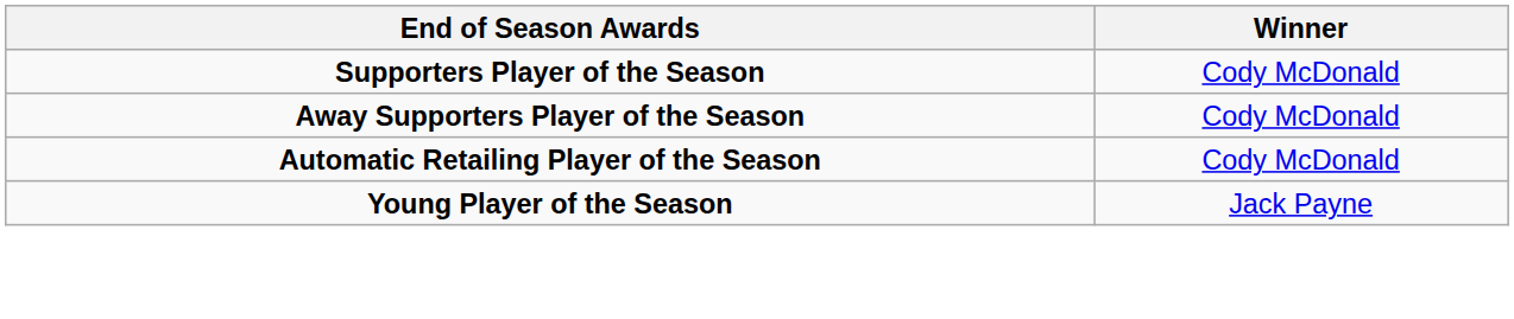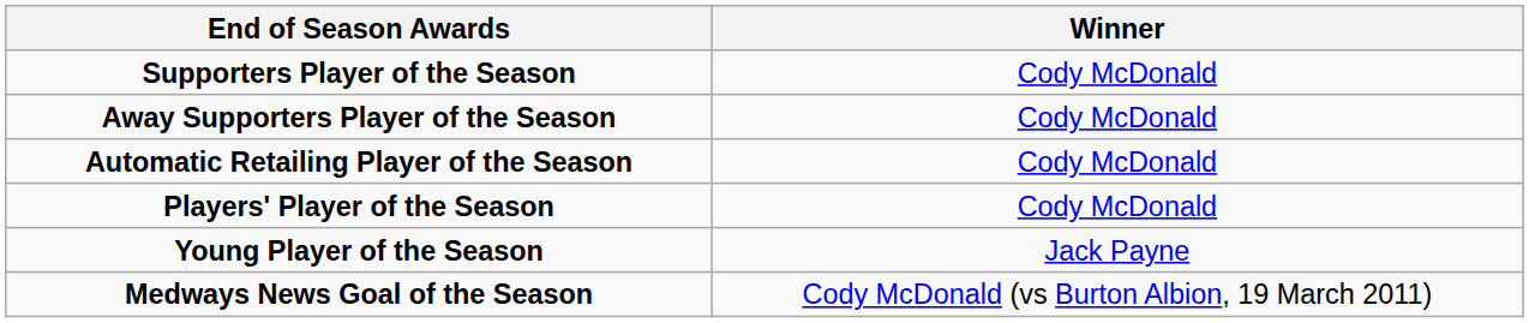+ row: Players' Player of the Season | Cody McDonald
+ row: Medways News Goal of the Season | Cody McDonald (vs Burton Albion, 19 March 2011)
